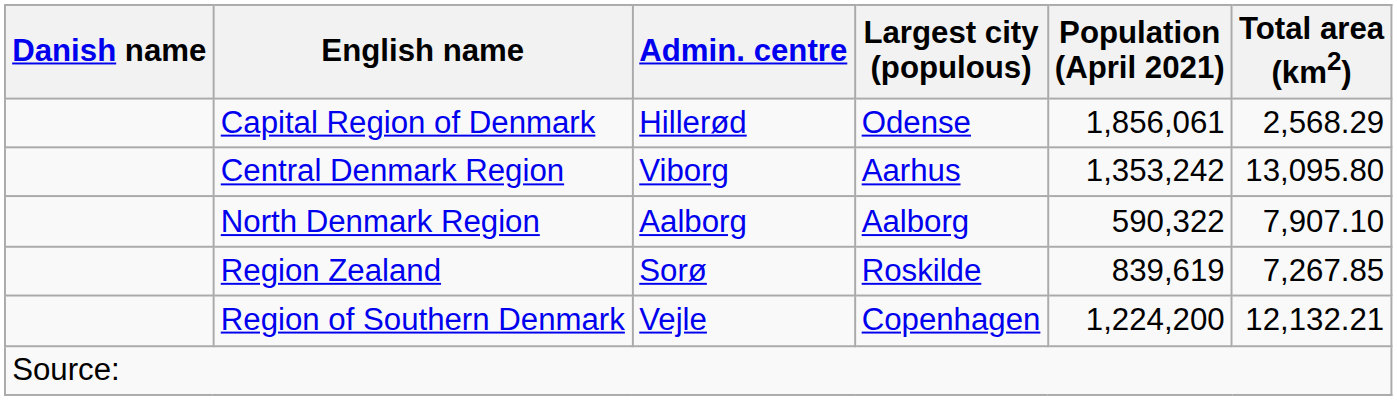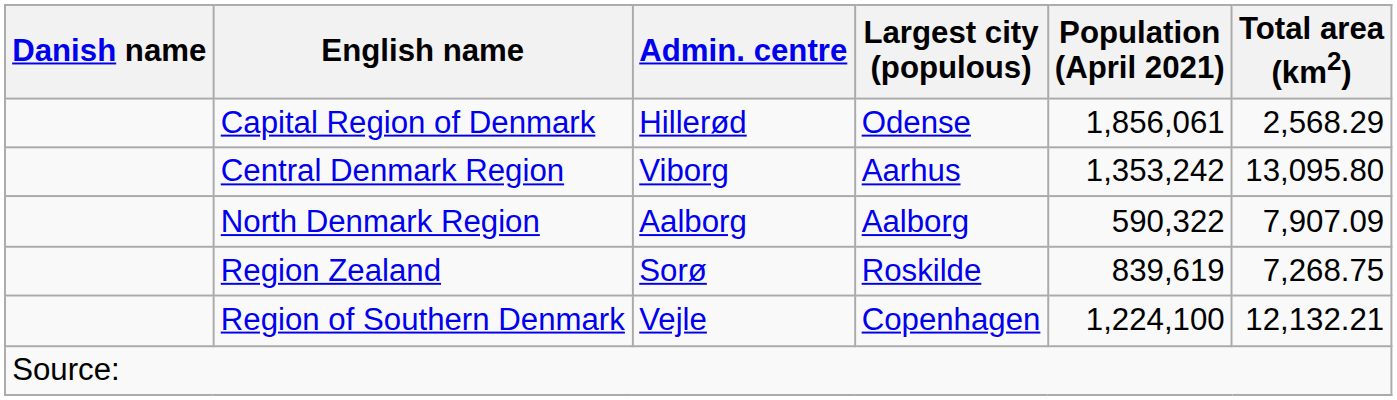North Denmark Region | Total area (km2): 7,907.10 -> 7,907.09
Region Zealand | Total area (km2): 7,267.85 -> 7,268.75
Region of Southern Denmark | Population (April 2021): 1,224,200 -> 1,224,100
